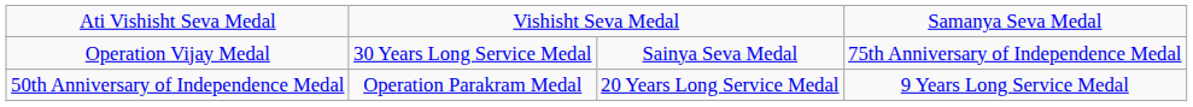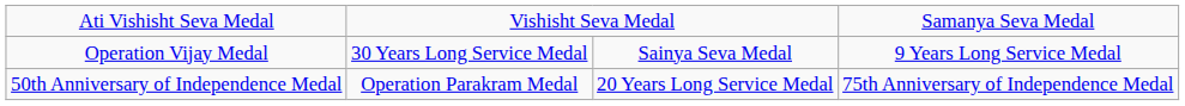Operation Vijay Medal | column 4: 75th Anniversary of Independence Medal -> 9 Years Long Service Medal
50th Anniversary of Independence Medal | column 4: 9 Years Long Service Medal -> 75th Anniversary of Independence Medal
